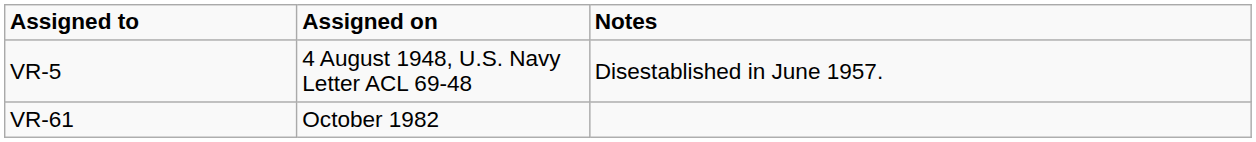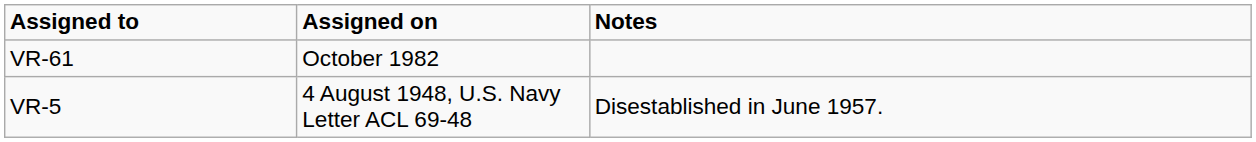rows swapped: VR-5 <-> VR-61
